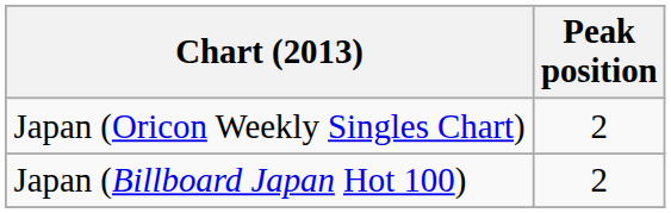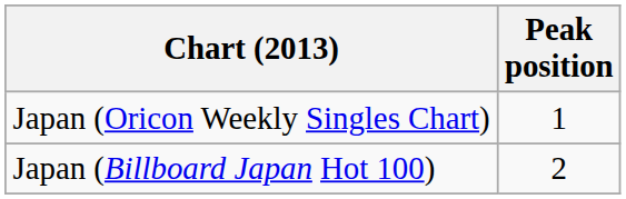Japan (Oricon Weekly Singles Chart) | Peak position: 2 -> 1
